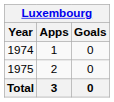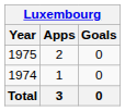rows swapped: 1974 <-> 1975
